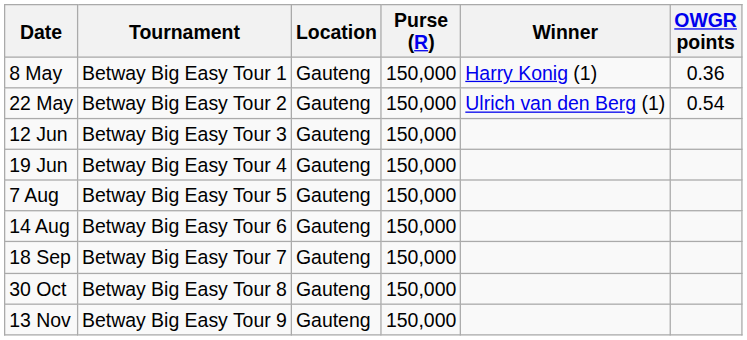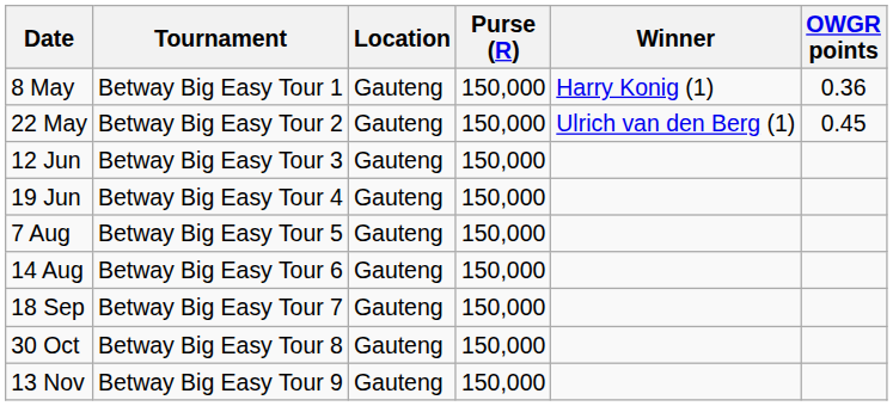22 May | OWGR points: 0.54 -> 0.45
